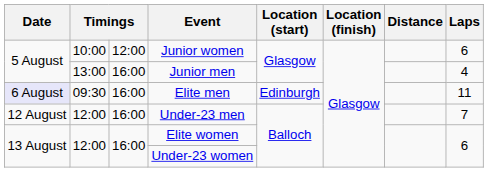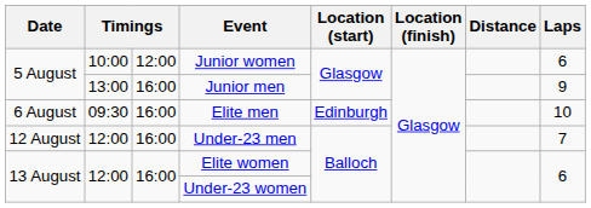Junior men | Laps: 4 -> 9
Elite men | Date: lavender background -> no background
Elite men | Laps: 11 -> 10
